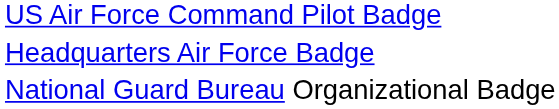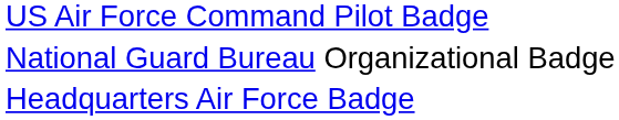rows swapped: Headquarters Air Force Badge <-> National Guard Bureau Organizational Badge
